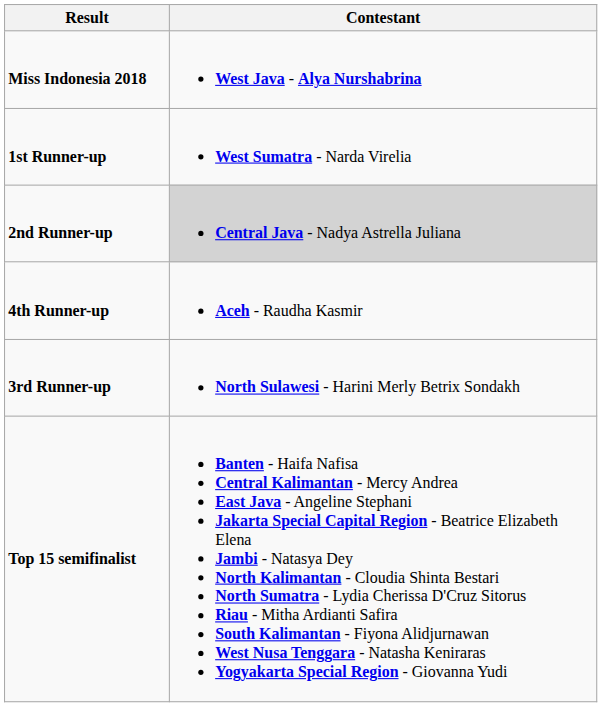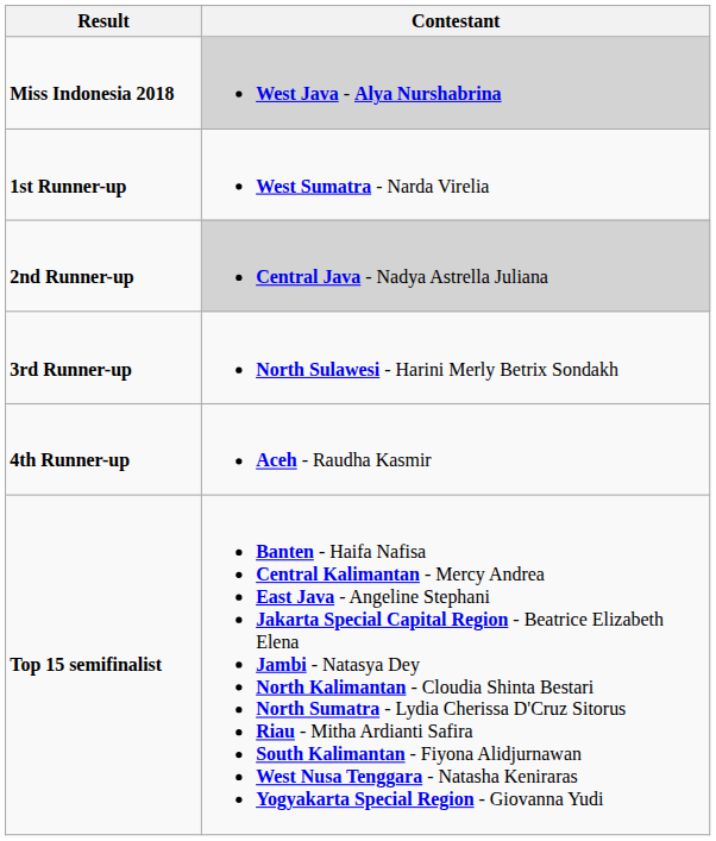Miss Indonesia 2018 | Contestant: no background -> lightgrey background
rows swapped: 3rd Runner-up <-> 4th Runner-up
